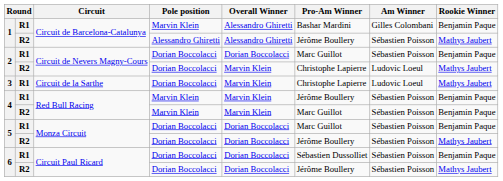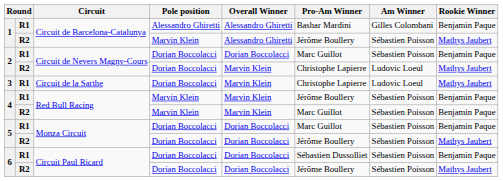1 / R1 | Pole position: Marvin Klein -> Alessandro Ghiretti
1 / R2 | Pole position: Alessandro Ghiretti -> Marvin Klein
